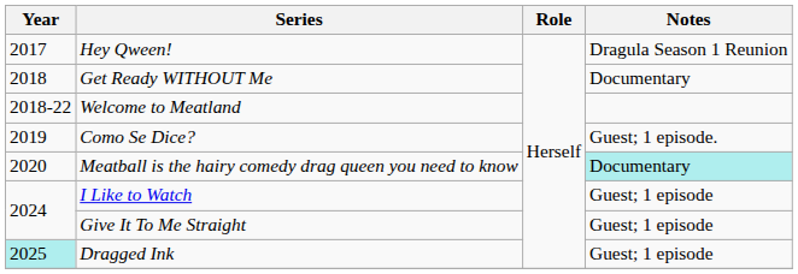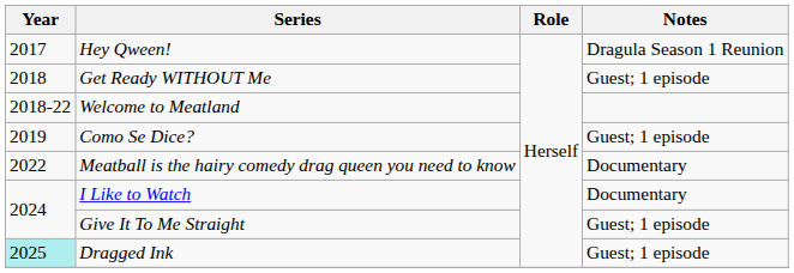Get Ready WITHOUT Me | Notes: Documentary -> Guest; 1 episode
Como Se Dice? | Notes: Guest; 1 episode. -> Guest; 1 episode
Meatball is the hairy comedy drag queen you need to know | Year: 2020 -> 2022
Meatball is the hairy comedy drag queen you need to know | Notes: paleturquoise background -> no background
I Like to Watch | Notes: Guest; 1 episode -> Documentary
